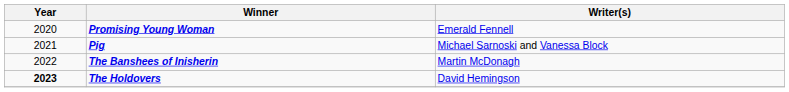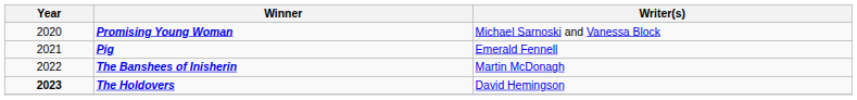Promising Young Woman | Writer(s): Emerald Fennell -> Michael Sarnoski and Vanessa Block
Pig | Writer(s): Michael Sarnoski and Vanessa Block -> Emerald Fennell
